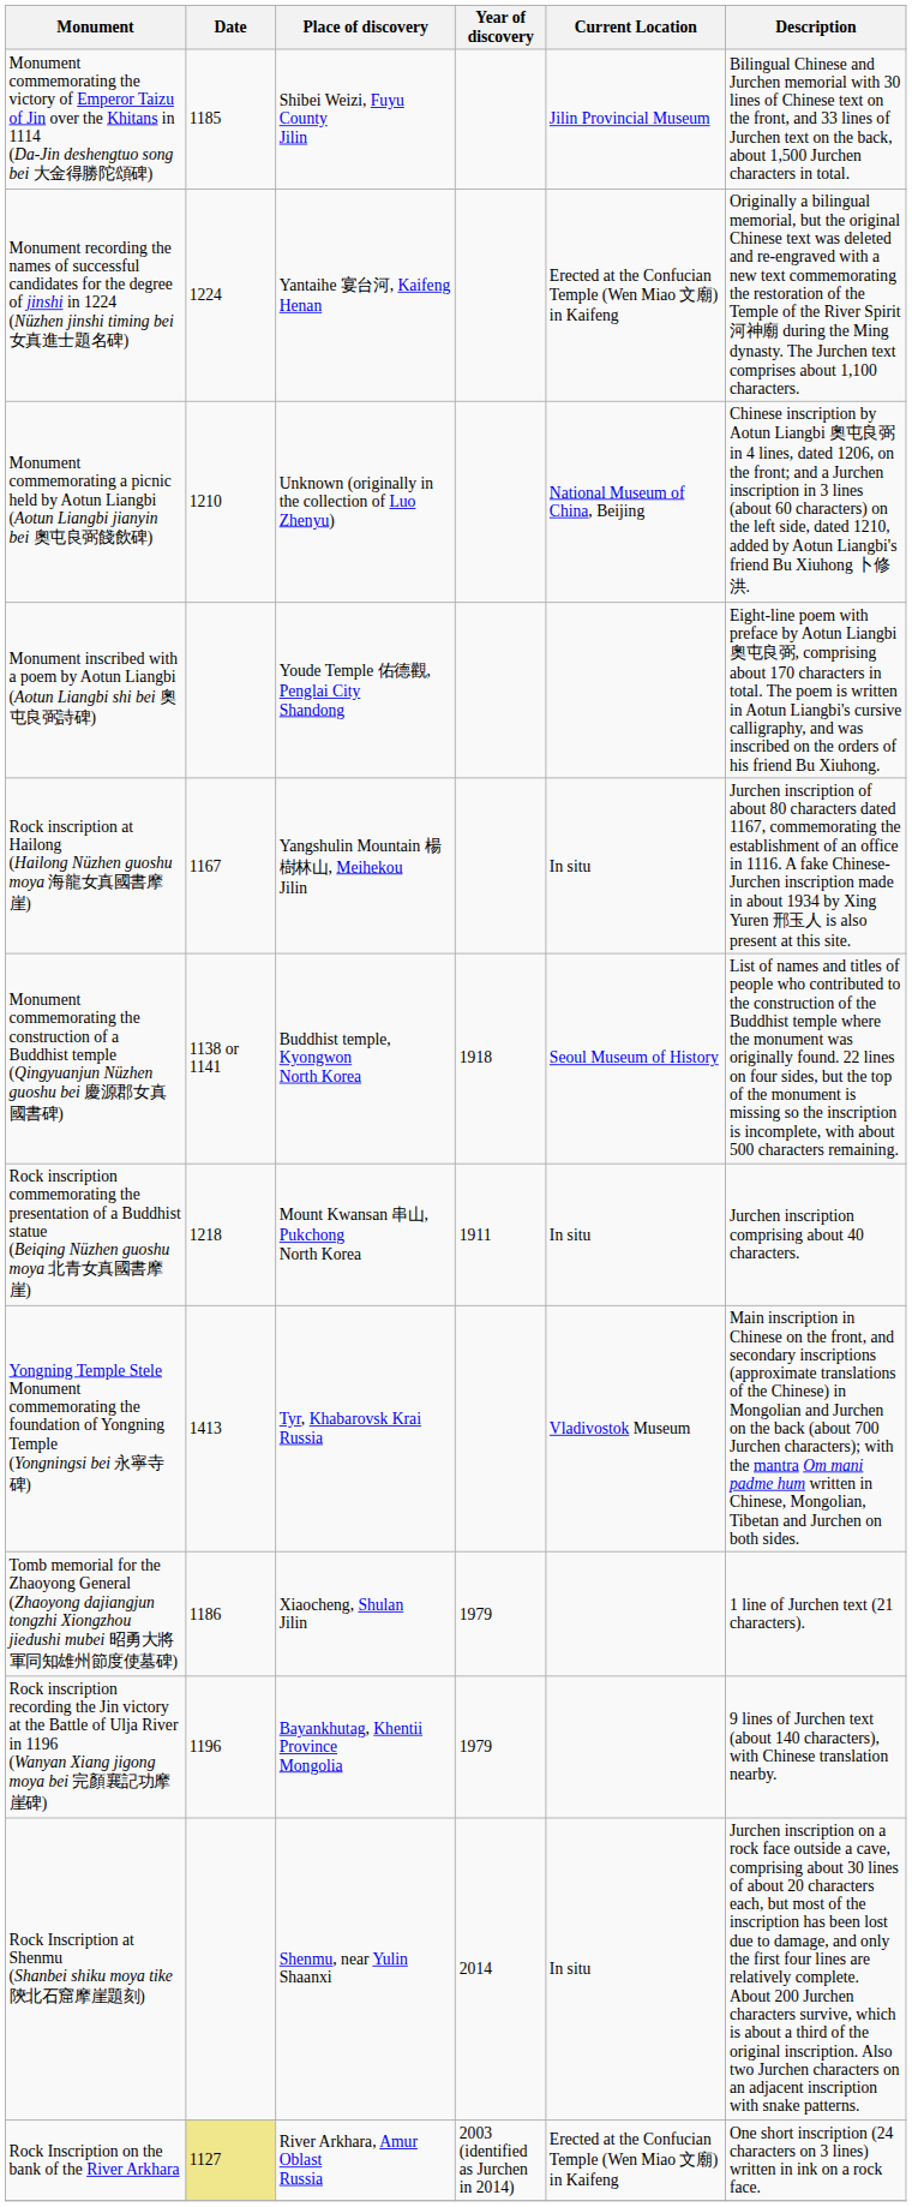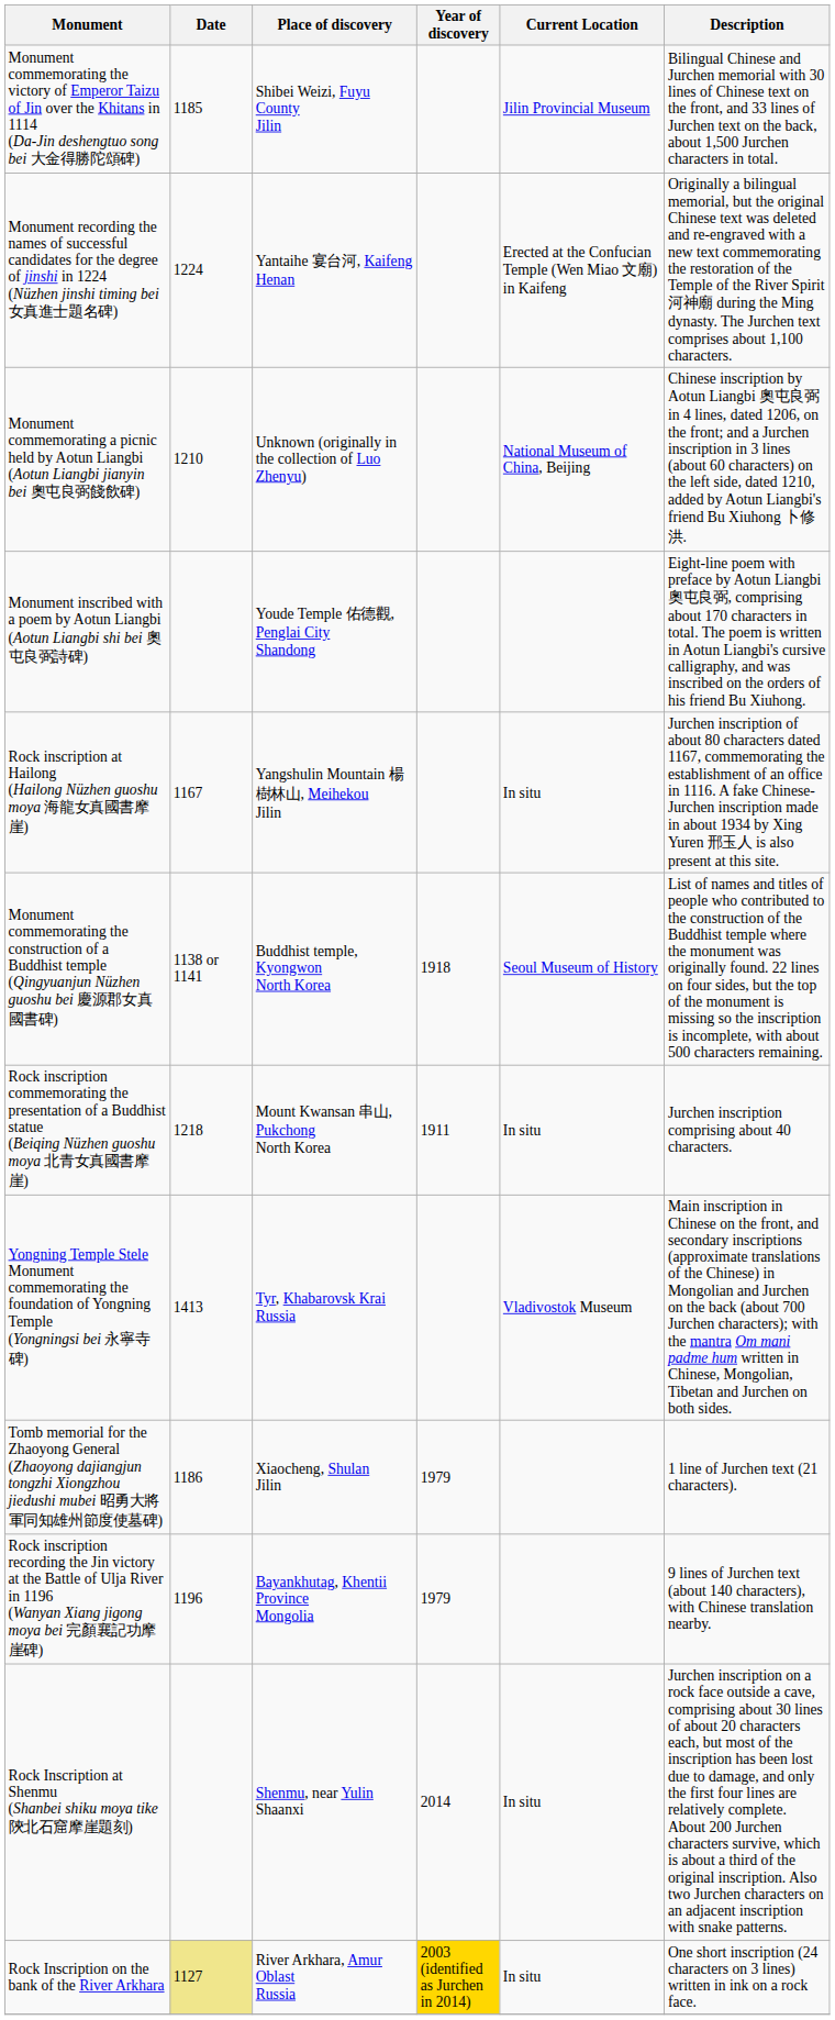Rock Inscription on the bank of the River Arkhara | Year of discovery: no background -> gold background
Rock Inscription on the bank of the River Arkhara | Current Location: Erected at the Confucian Temple (Wen Miao 文廟) in Kaifeng -> In situ
